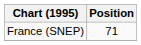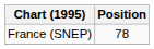France (SNEP) | Position: 71 -> 78
